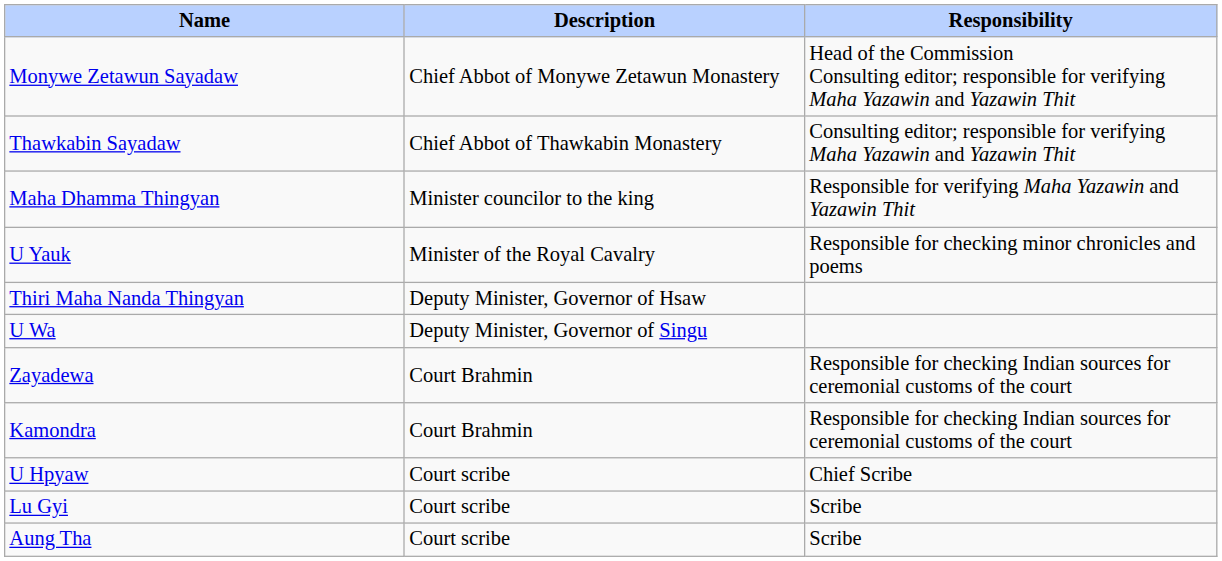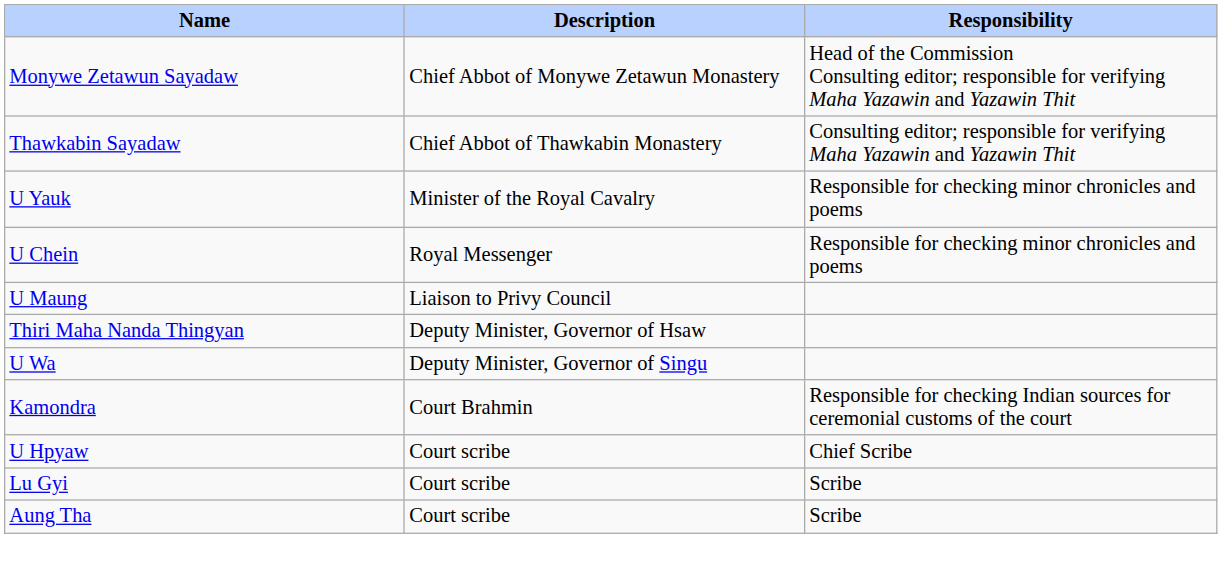- row: Maha Dhamma Thingyan | Minister councilor to the king | Responsible for verifying Maha Yazawin and Yazawin Thit
+ row: U Chein | Royal Messenger | Responsible for checking minor chronicles and poems
+ row: U Maung | Liaison to Privy Council
- row: Zayadewa | Court Brahmin | Responsible for checking Indian sources for ceremonial customs of the court
